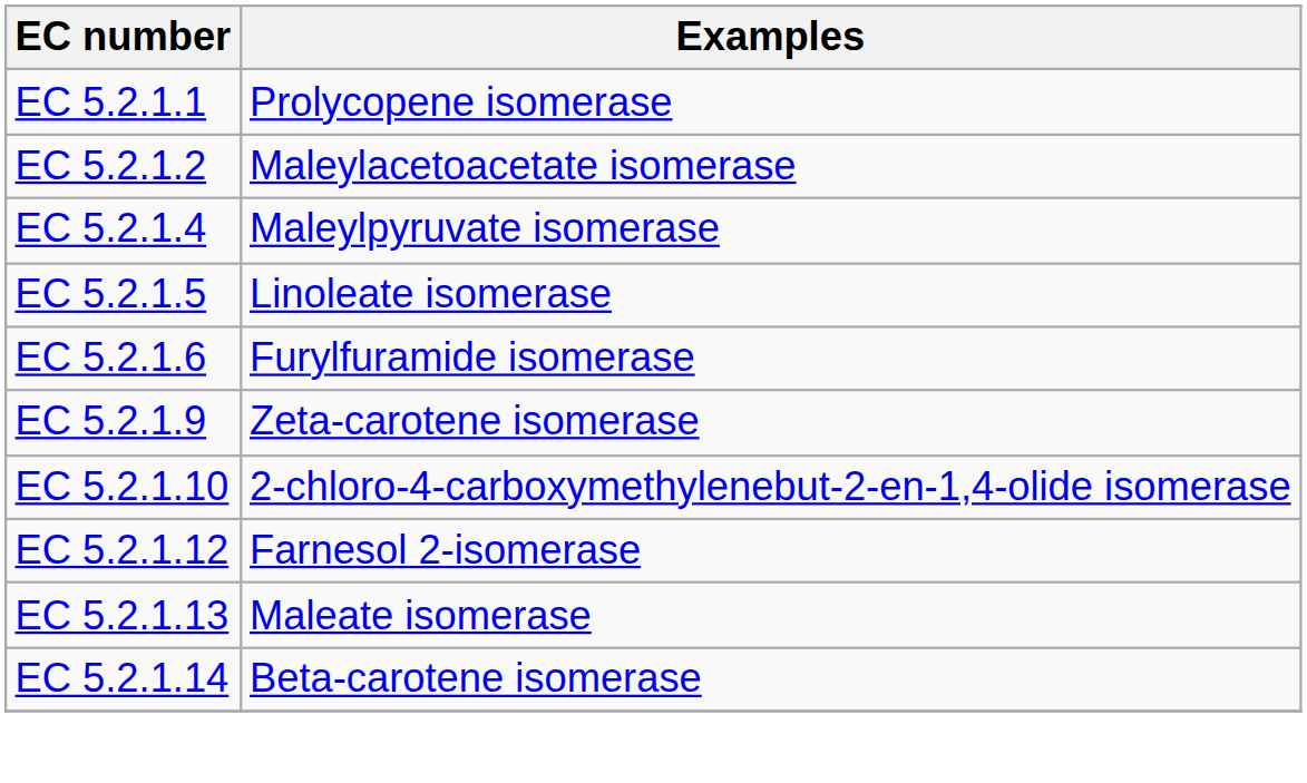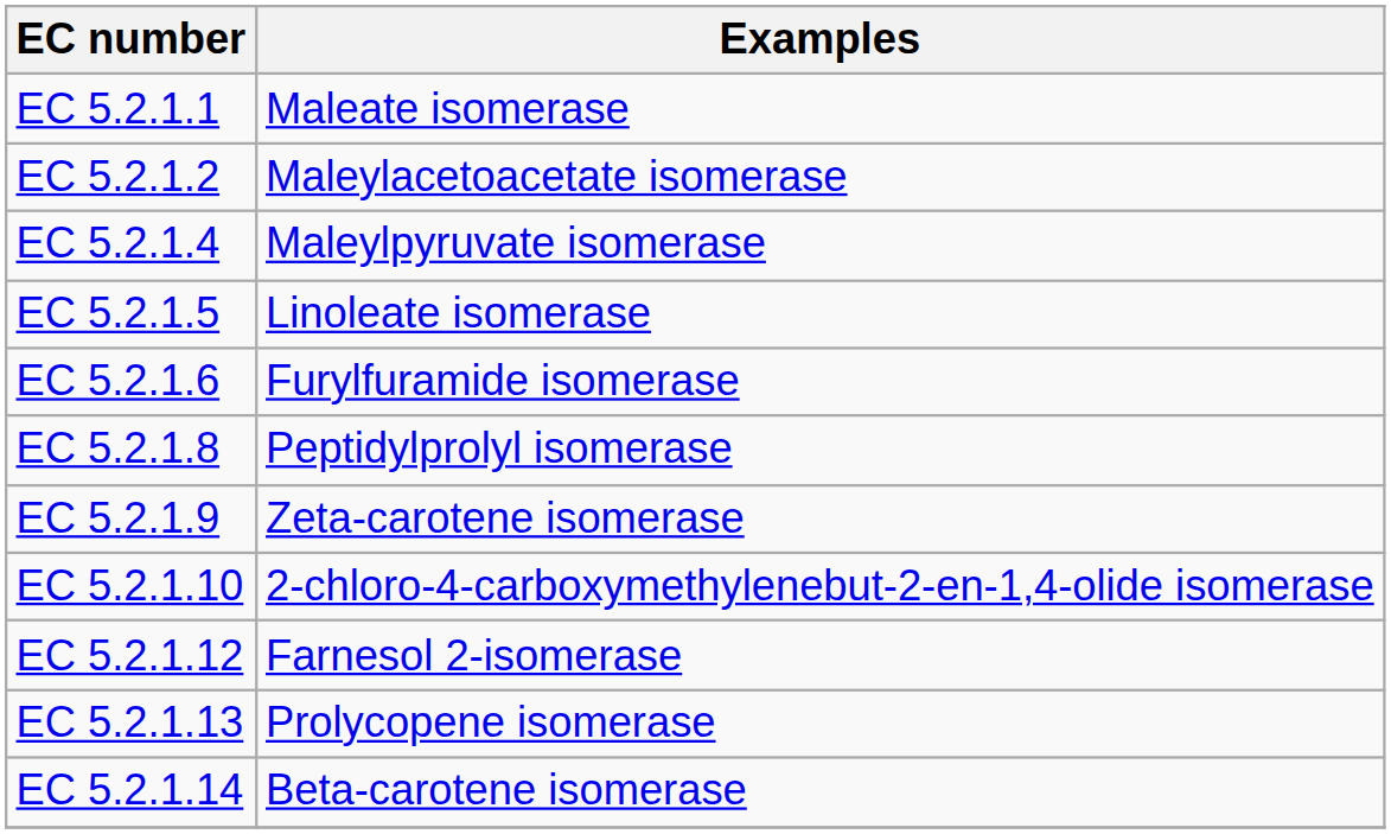EC 5.2.1.1 | Examples: Prolycopene isomerase -> Maleate isomerase
+ row: EC 5.2.1.8 | Peptidylprolyl isomerase
EC 5.2.1.13 | Examples: Maleate isomerase -> Prolycopene isomerase
